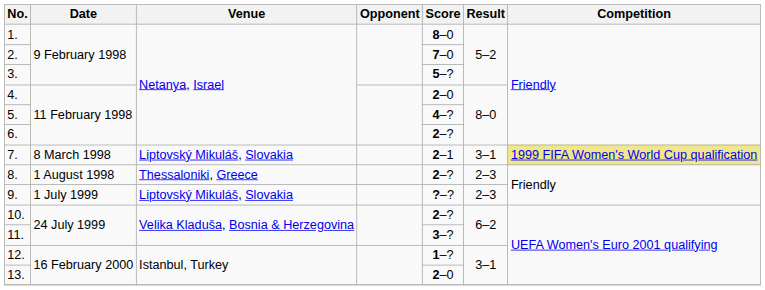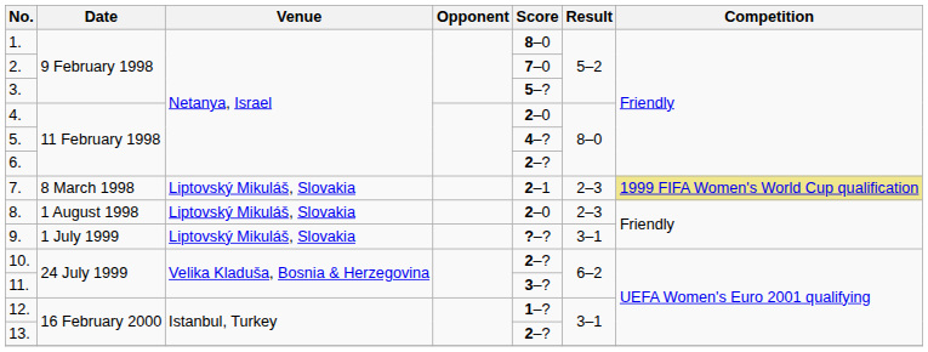7. | Result: 3–1 -> 2–3
8. | Venue: Thessaloniki, Greece -> Liptovský Mikuláš, Slovakia
8. | Score: 2–? -> 2–0
9. | Result: 2–3 -> 3–1
13. | Score: 2–0 -> 2–?
